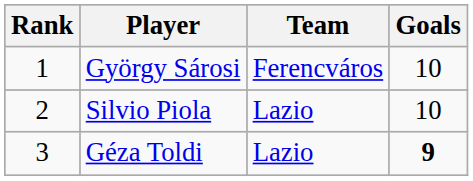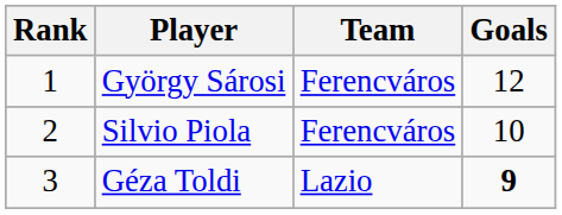György Sárosi | Goals: 10 -> 12
Silvio Piola | Team: Lazio -> Ferencváros
